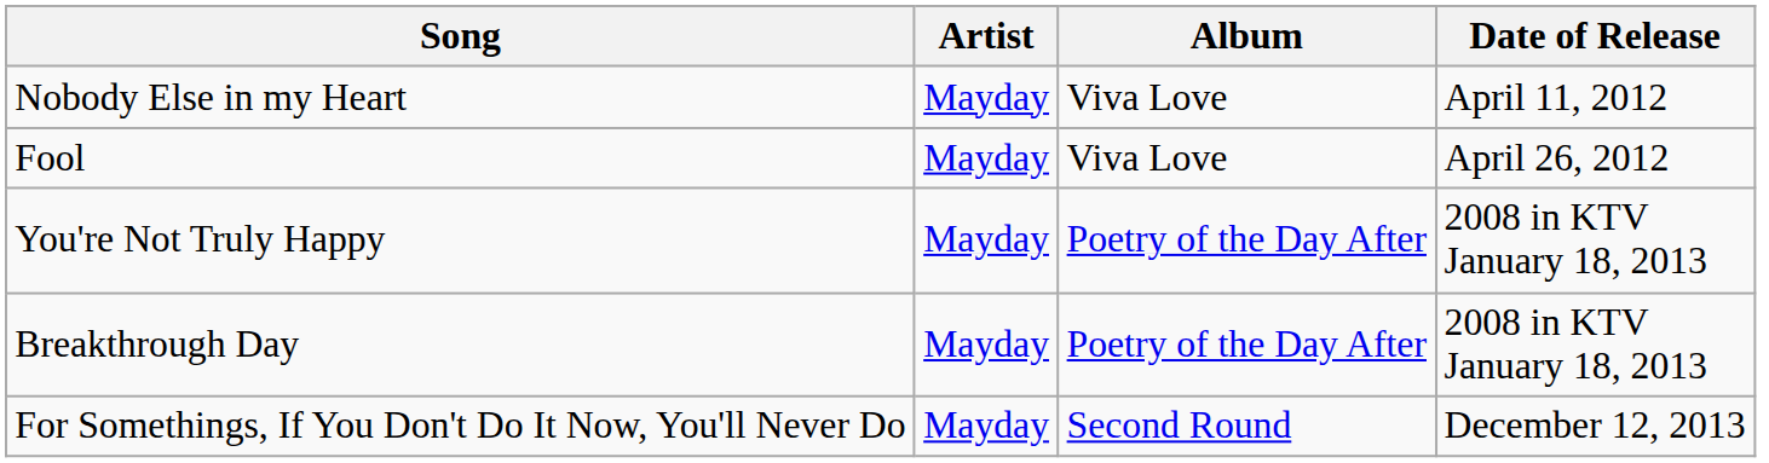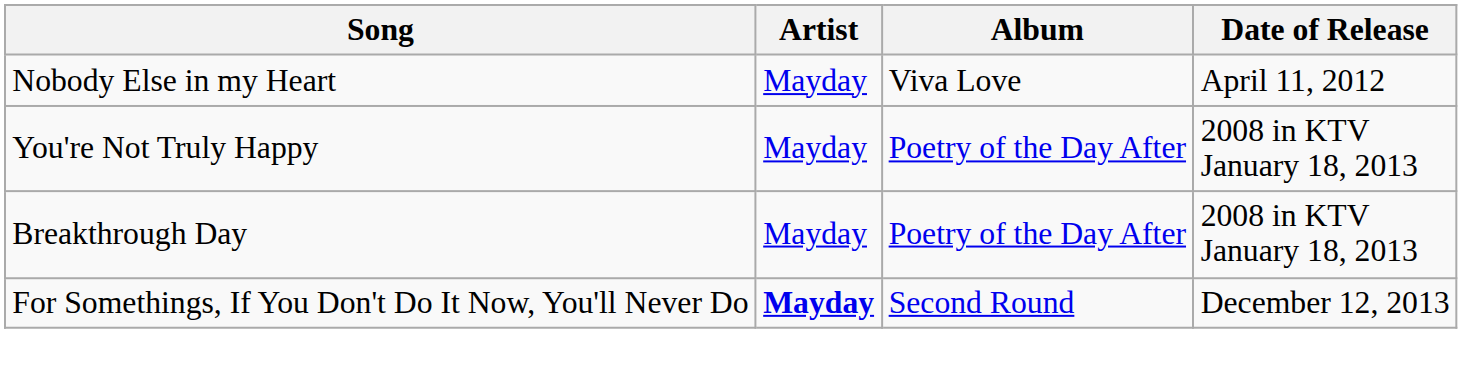- row: Fool | Mayday | Viva Love | April 26, 2012
For Somethings, If You Don't Do It Now, You'll Never Do | Artist: normal -> bold
